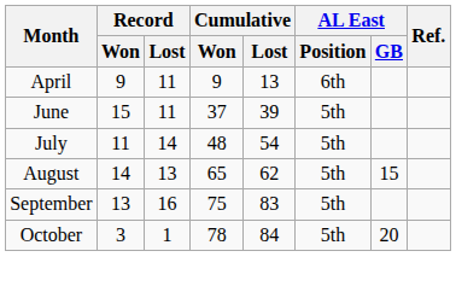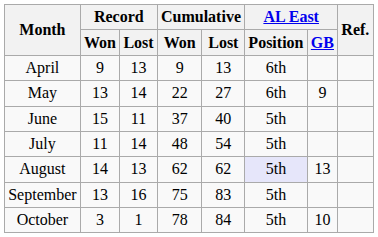April | Record / Lost: 11 -> 13
+ row: May | 13 | 14 | 22 | 27 | 6th | 9
June | Cumulative / Lost: 39 -> 40
August | Cumulative / Won: 65 -> 62
August | AL East / Position: no background -> lavender background
August | AL East / GB: 15 -> 13
October | AL East / GB: 20 -> 10
